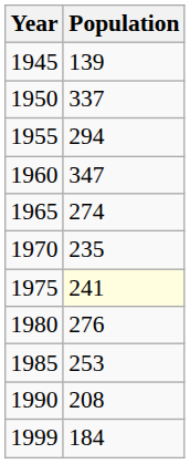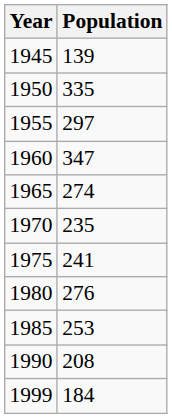1950 | Population: 337 -> 335
1955 | Population: 294 -> 297
1975 | Population: lightyellow background -> no background
